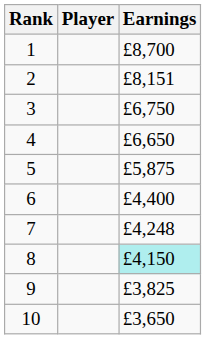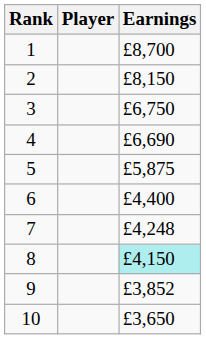2 | Earnings: £8,151 -> £8,150
4 | Earnings: £6,650 -> £6,690
9 | Earnings: £3,825 -> £3,852
